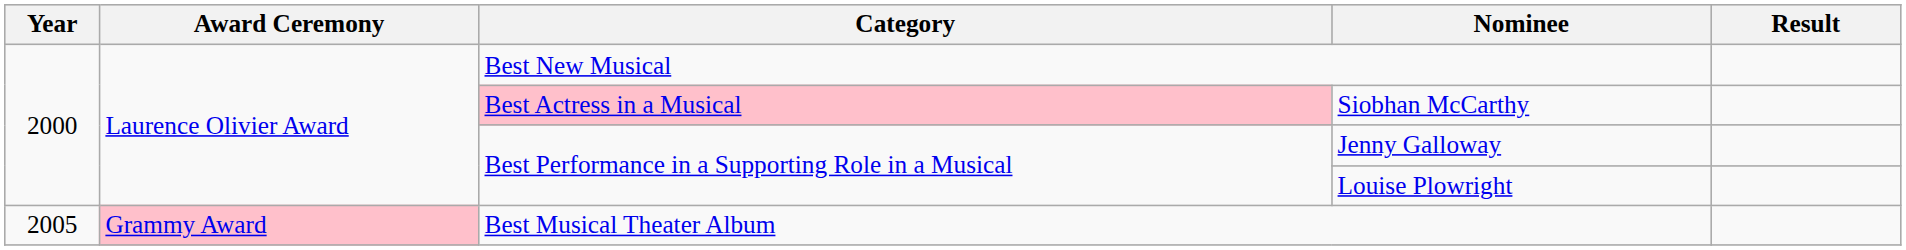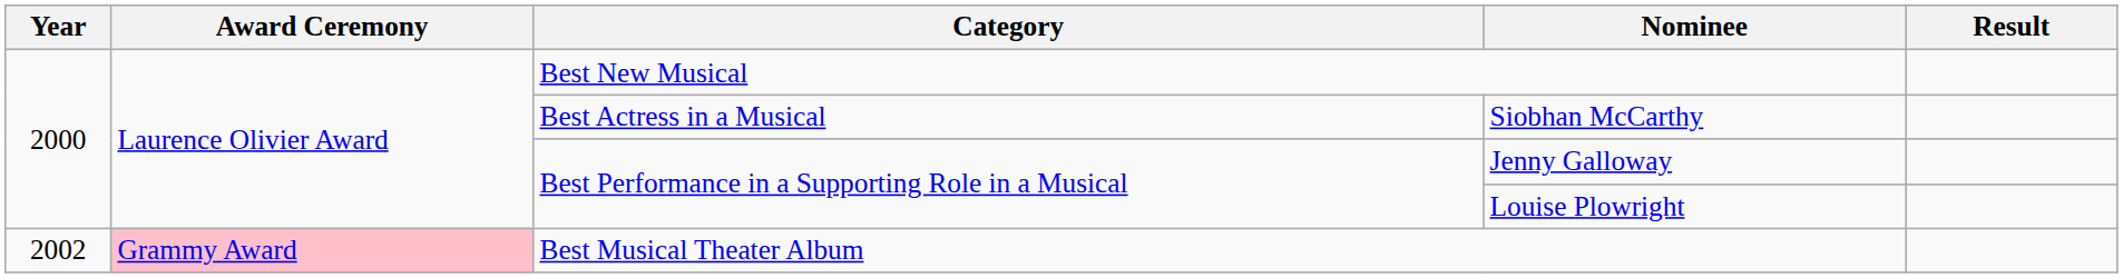Siobhan McCarthy | Category: pink background -> no background
Best Musical Theater Album | Year: 2005 -> 2002
